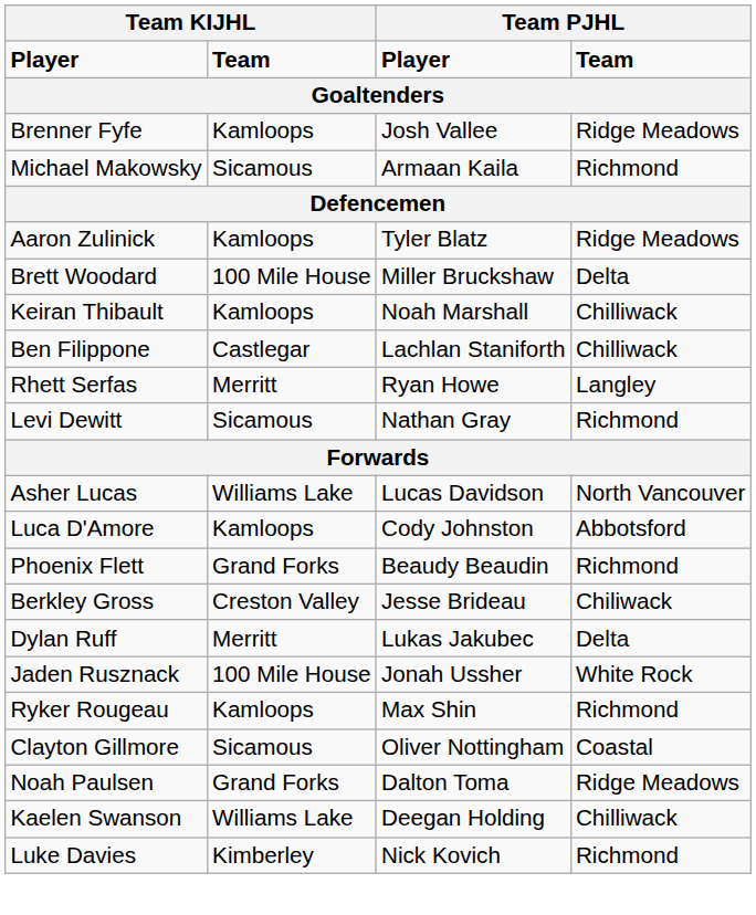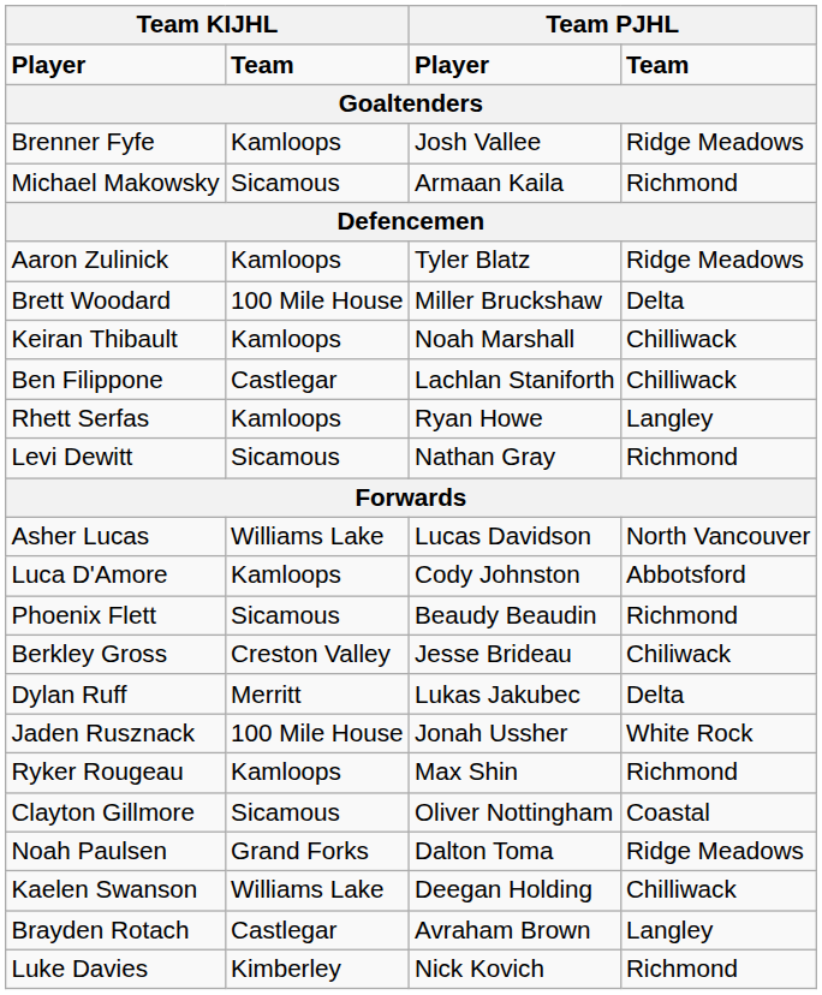Rhett Serfas | column 2: Merritt -> Kamloops
Phoenix Flett | column 2: Grand Forks -> Sicamous
+ row: Brayden Rotach | Castlegar | Avraham Brown | Langley
